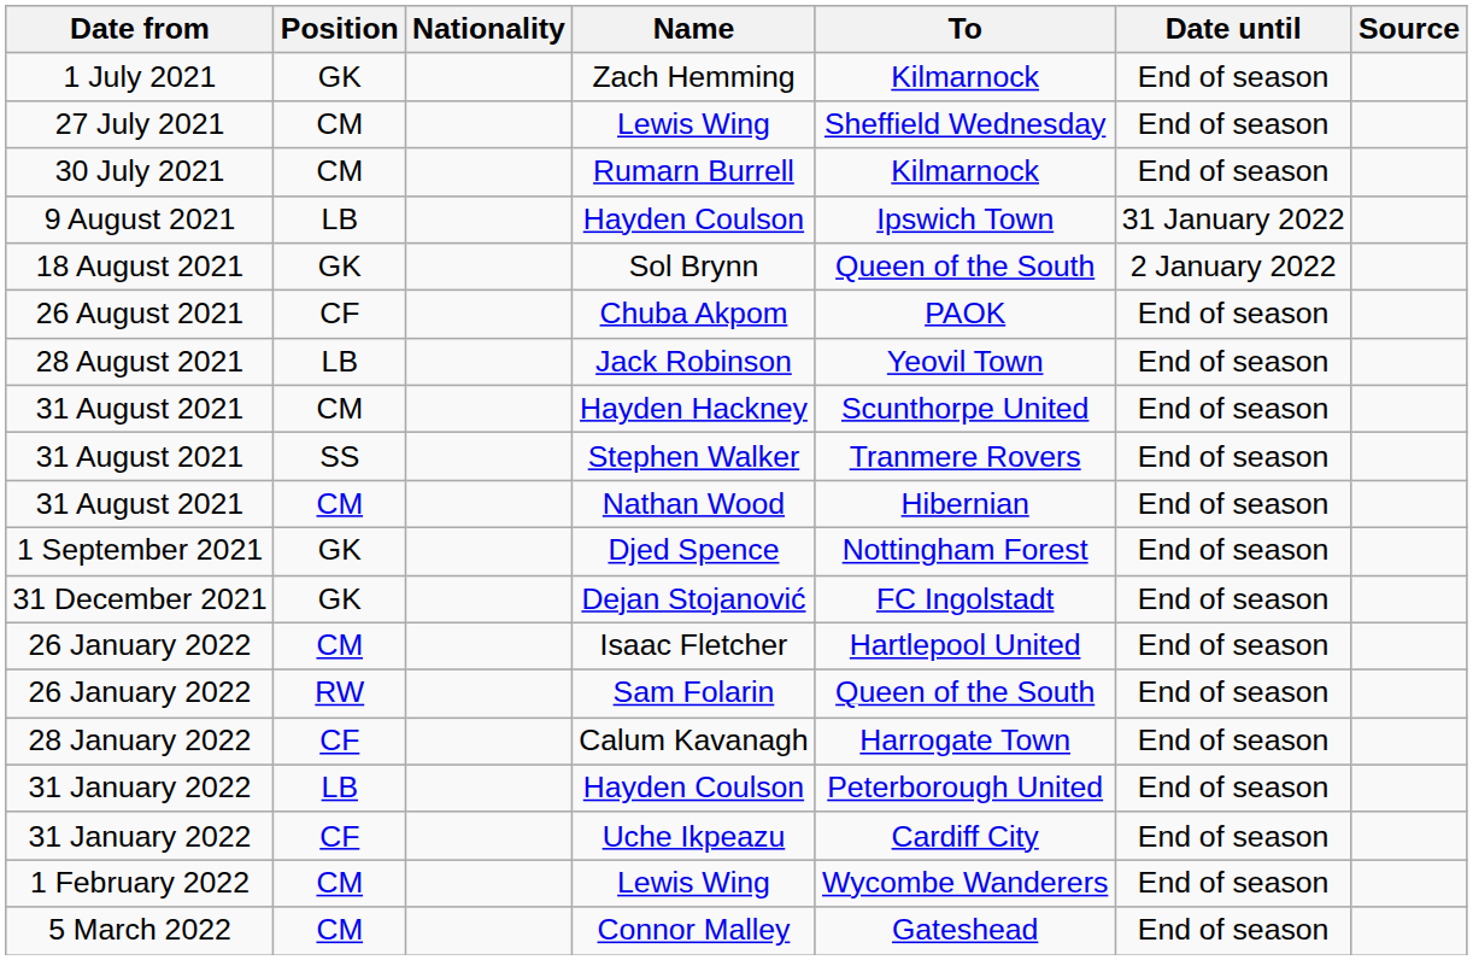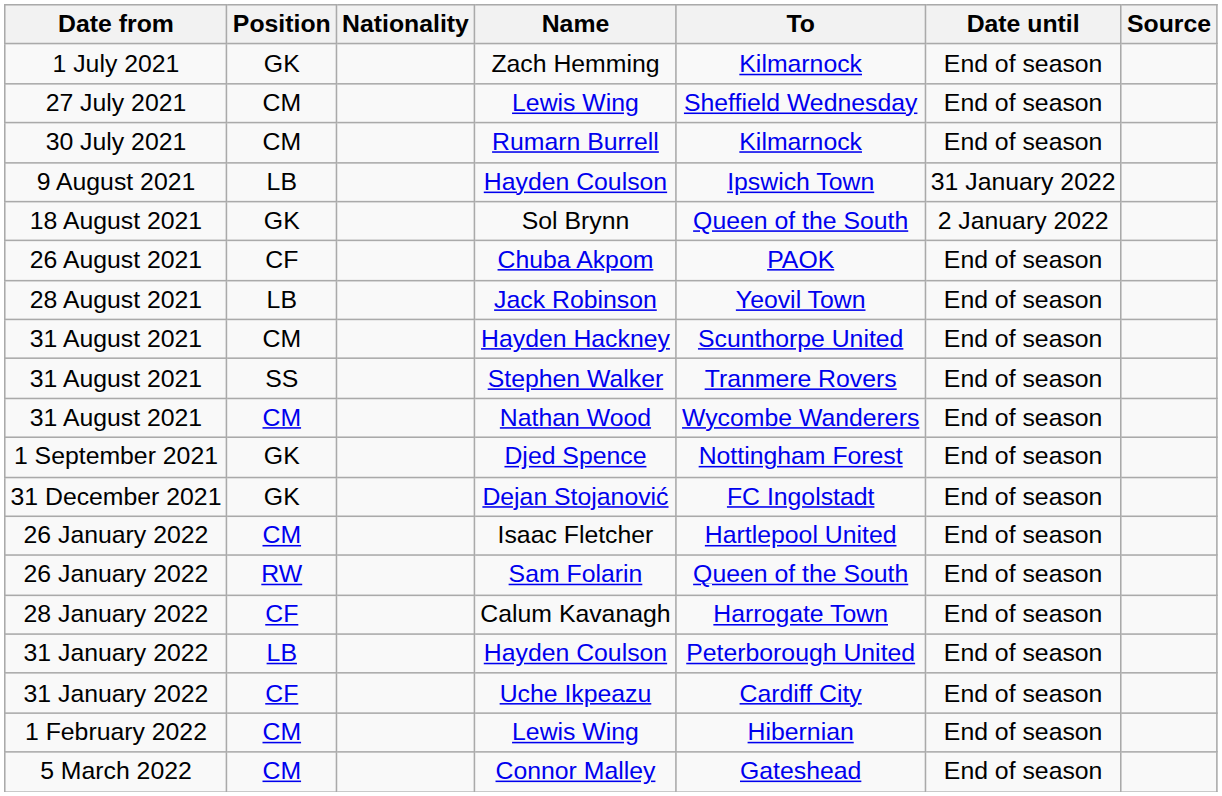Nathan Wood | To: Hibernian -> Wycombe Wanderers
1 February 2022 / Lewis Wing | To: Wycombe Wanderers -> Hibernian
